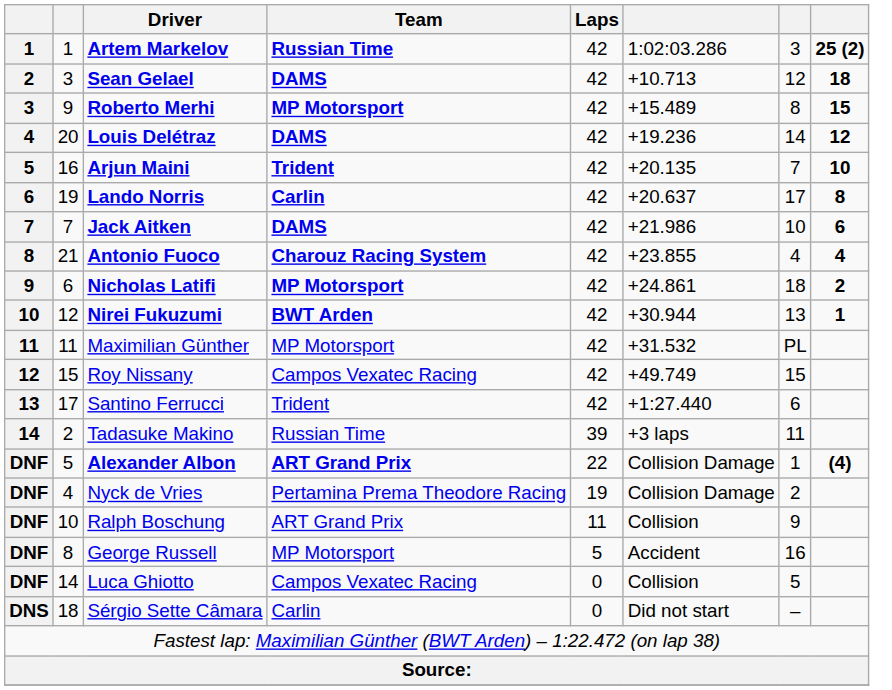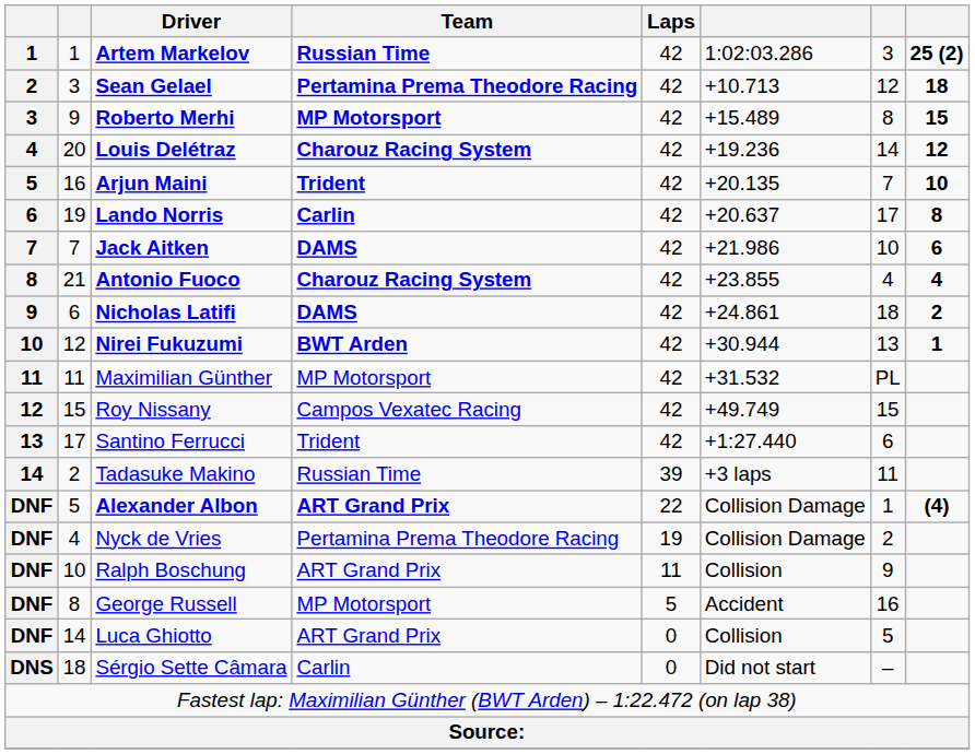Sean Gelael | Team: DAMS -> Pertamina Prema Theodore Racing
Louis Delétraz | Team: DAMS -> Charouz Racing System
Nicholas Latifi | Team: MP Motorsport -> DAMS
Luca Ghiotto | Team: Campos Vexatec Racing -> ART Grand Prix
